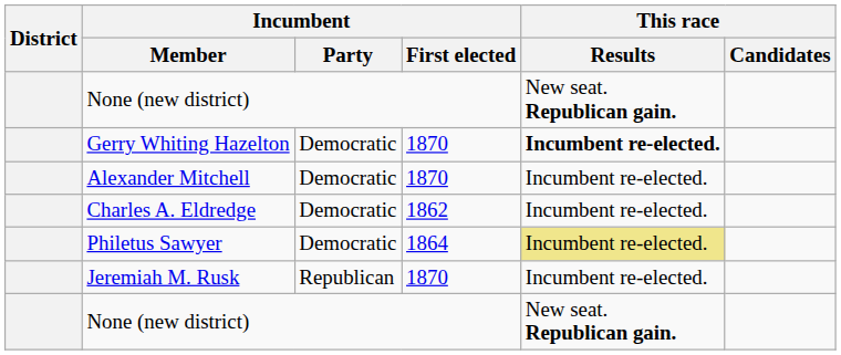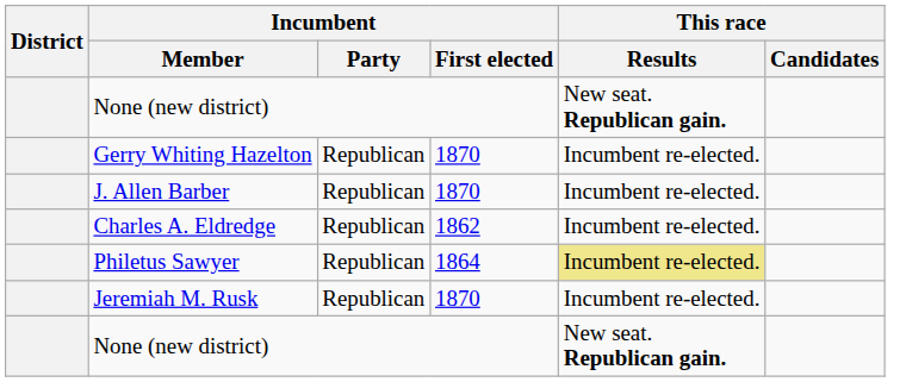Gerry Whiting Hazelton | Incumbent / Party: Democratic -> Republican
Gerry Whiting Hazelton | This race / Results: bold -> normal
+ row: J. Allen Barber | Republican | 1870 | Incumbent re-elected.
- row: Alexander Mitchell | Democratic | 1870 | Incumbent re-elected.
Charles A. Eldredge | Incumbent / Party: Democratic -> Republican
Philetus Sawyer | Incumbent / Party: Democratic -> Republican
